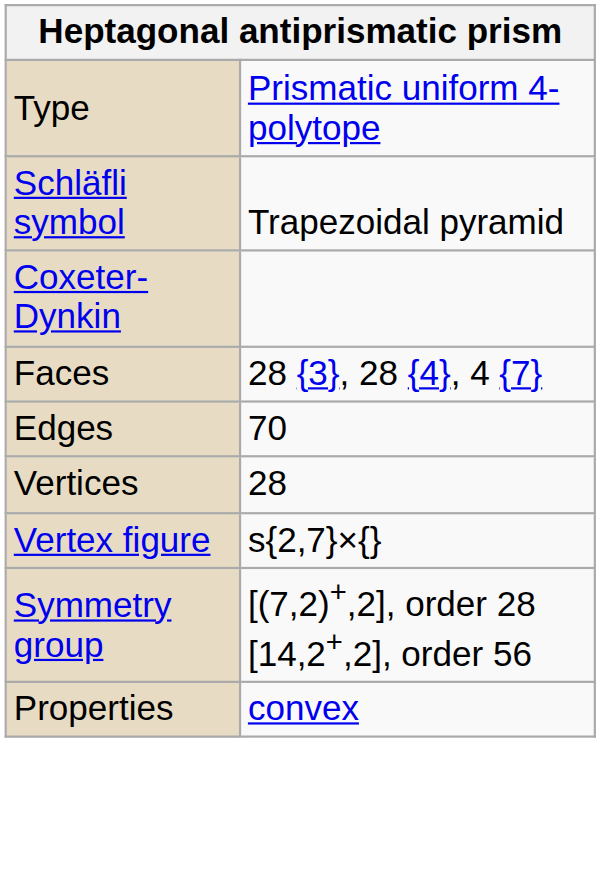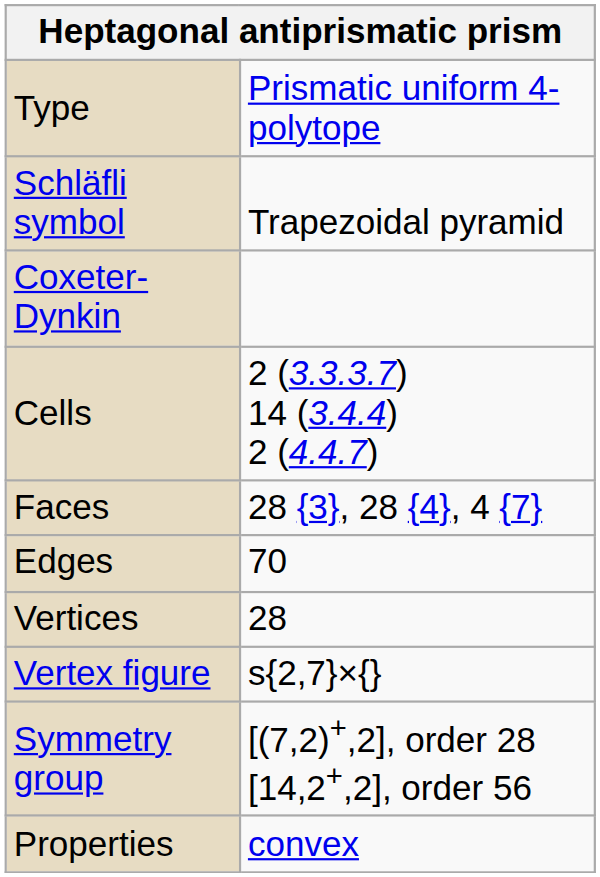+ row: Cells | 2 (3.3.3.7) 14 (3.4.4) 2 (4.4.7)
